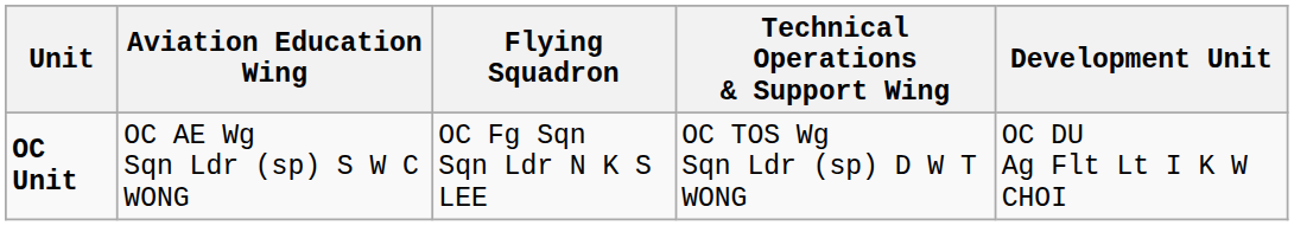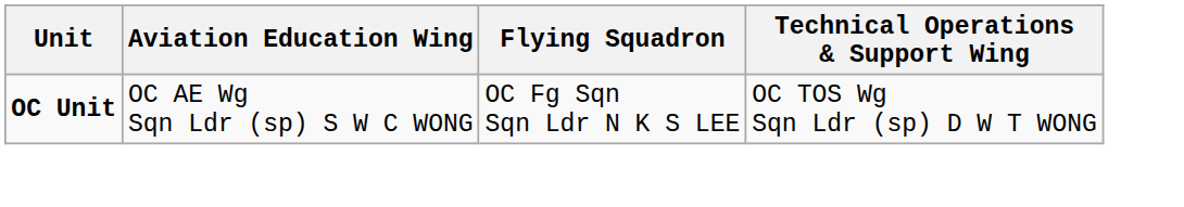- column: Development Unit | OC DU Ag Flt Lt I K W CHOI
